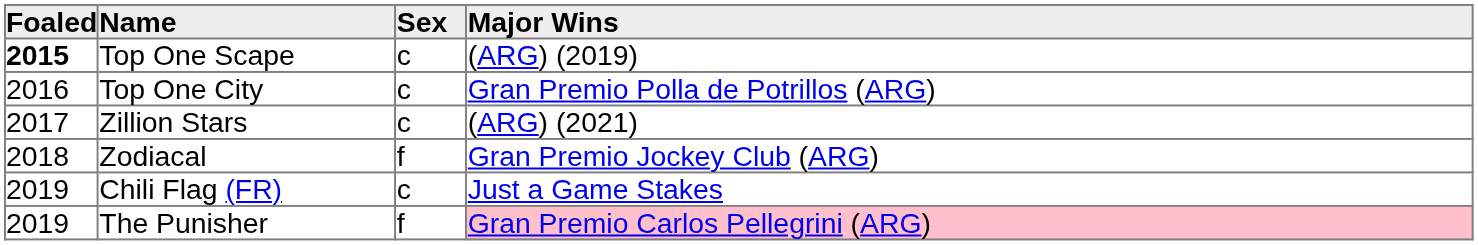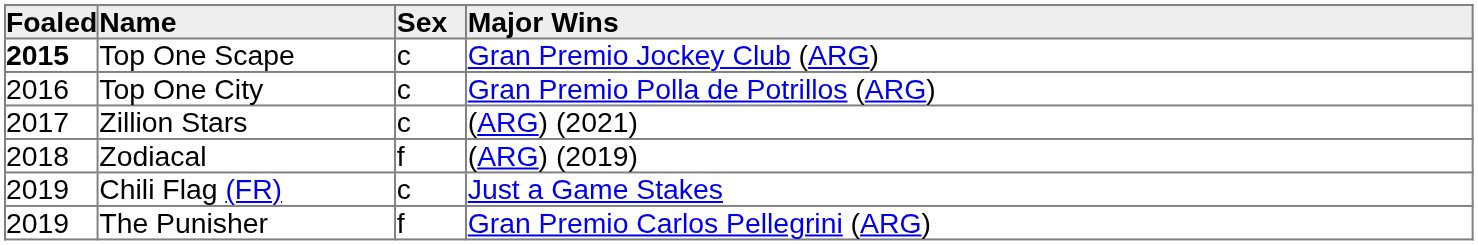Top One Scape | Major Wins: (ARG) (2019) -> Gran Premio Jockey Club (ARG)
Zodiacal | Major Wins: Gran Premio Jockey Club (ARG) -> (ARG) (2019)
The Punisher | Major Wins: pink background -> no background
